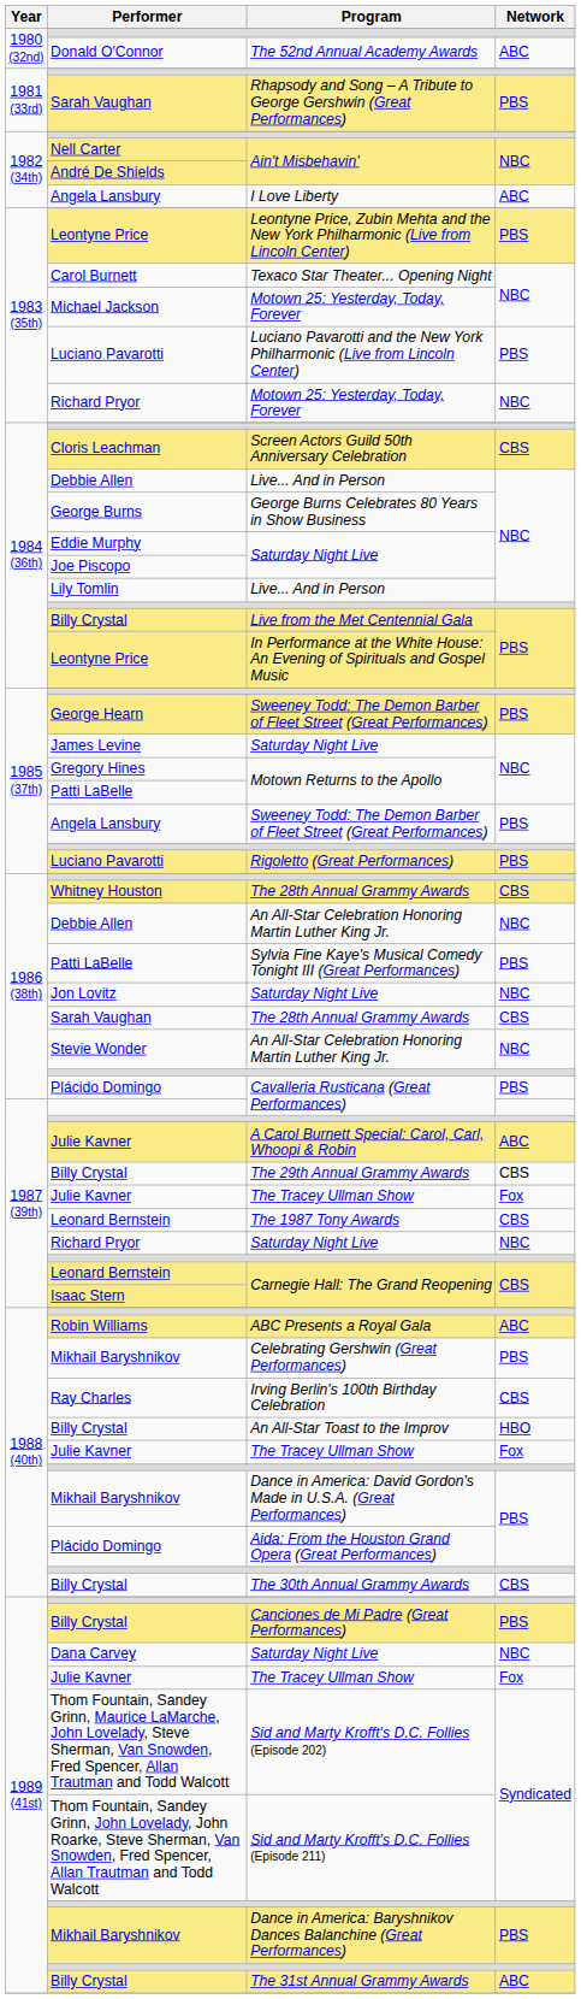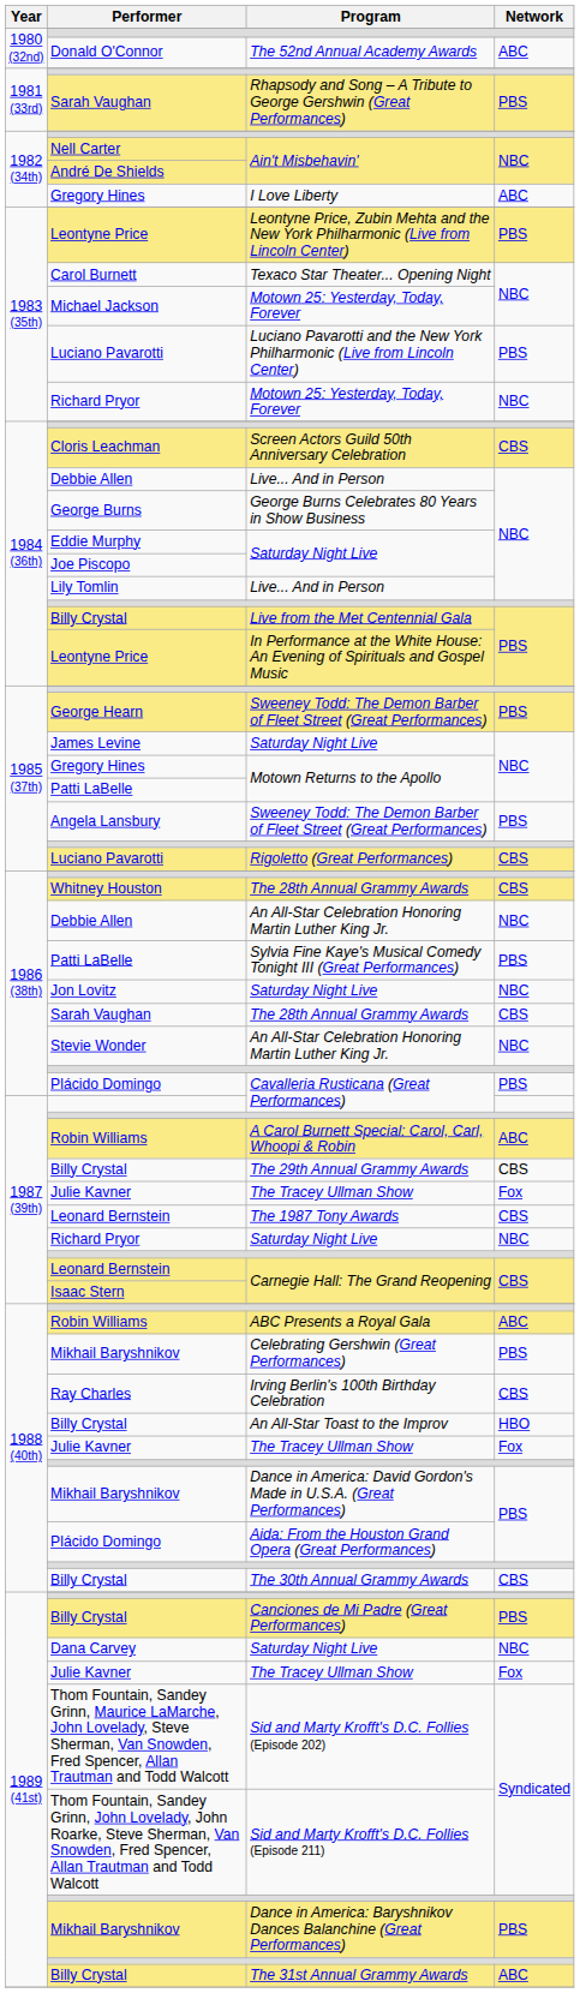I Love Liberty | Performer: Angela Lansbury -> Gregory Hines
Rigoletto (Great Performances) | Network: PBS -> CBS
A Carol Burnett Special: Carol, Carl, Whoopi & Robin | Performer: Julie Kavner -> Robin Williams
